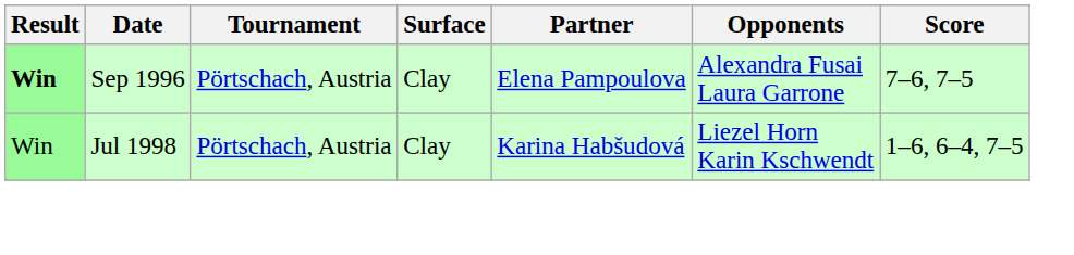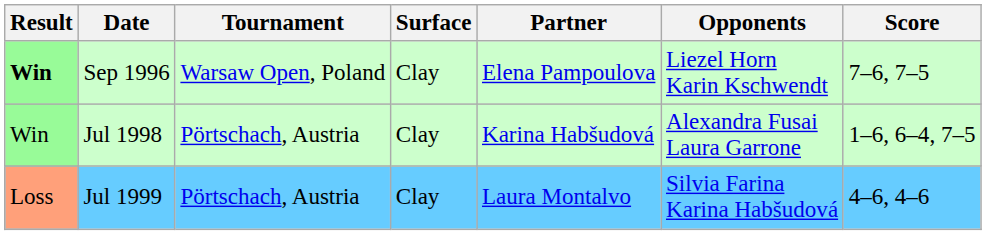Sep 1996 | Tournament: Pörtschach, Austria -> Warsaw Open, Poland
Sep 1996 | Opponents: Alexandra Fusai Laura Garrone -> Liezel Horn Karin Kschwendt
Jul 1998 | Opponents: Liezel Horn Karin Kschwendt -> Alexandra Fusai Laura Garrone
+ row: Loss | Jul 1999 | Pörtschach, Austria | Clay | Laura Montalvo | Silvia Farina Karina Habšudová | 4–6, 4–6
